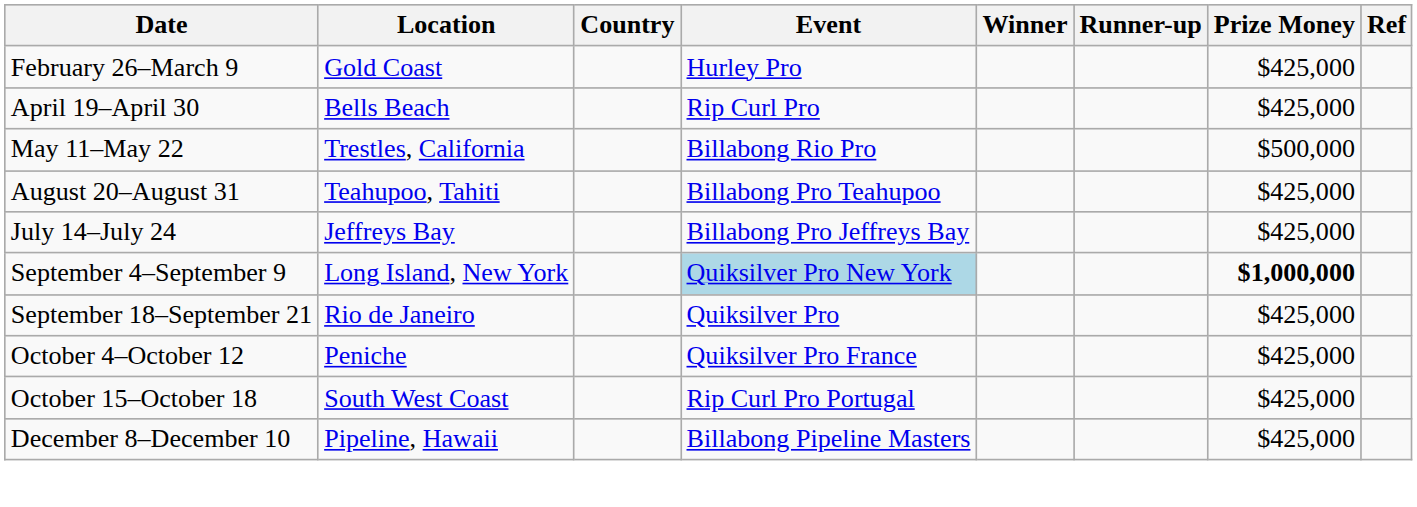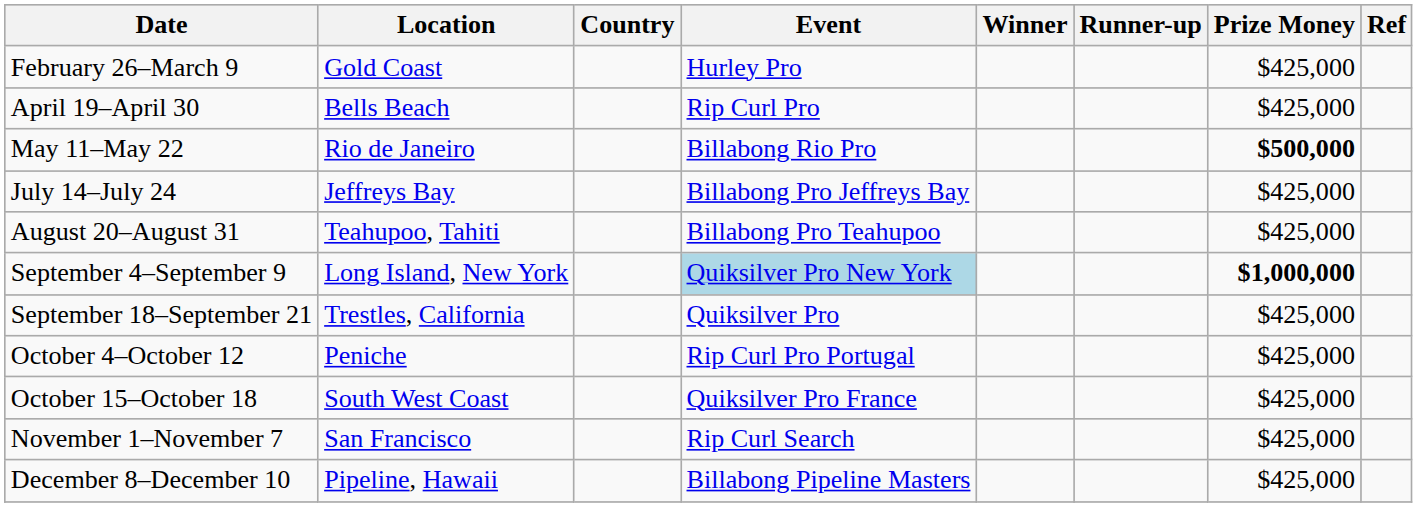May 11–May 22 | Location: Trestles, California -> Rio de Janeiro
May 11–May 22 | Prize Money: normal -> bold
rows swapped: July 14–July 24 <-> August 20–August 31
September 18–September 21 | Location: Rio de Janeiro -> Trestles, California
October 4–October 12 | Event: Quiksilver Pro France -> Rip Curl Pro Portugal
October 15–October 18 | Event: Rip Curl Pro Portugal -> Quiksilver Pro France
+ row: November 1–November 7 | San Francisco | Rip Curl Search | $425,000
